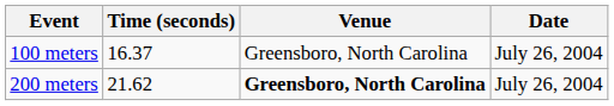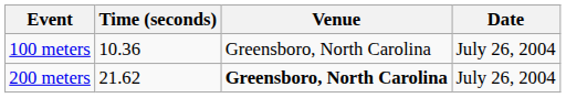100 meters | Time (seconds): 16.37 -> 10.36
